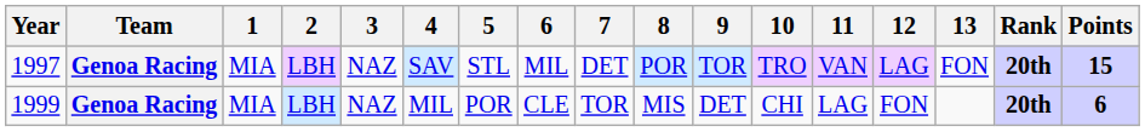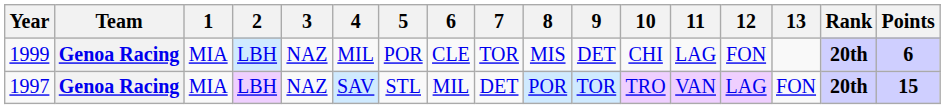rows swapped: 1997 <-> 1999
